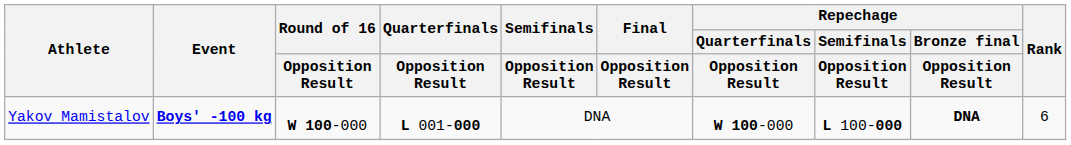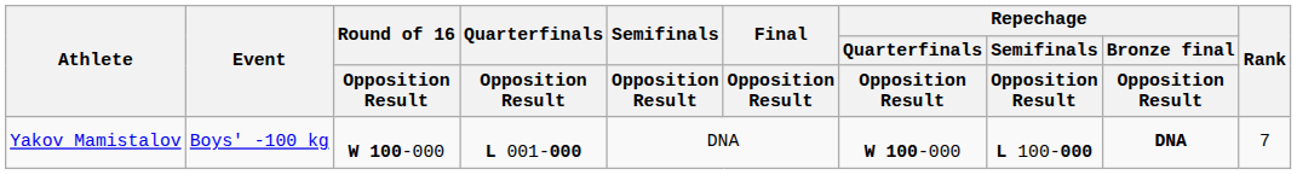Yakov Mamistalov | Event: bold -> normal
Yakov Mamistalov | Rank: 6 -> 7
